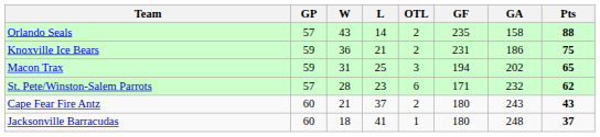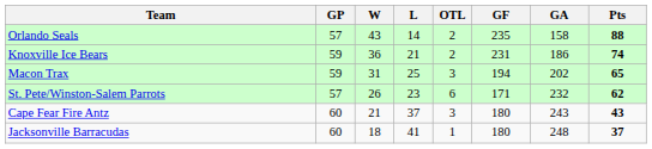Knoxville Ice Bears | Pts: 75 -> 74
St. Pete/Winston-Salem Parrots | W: 28 -> 26
Cape Fear Fire Antz | OTL: 2 -> 3
